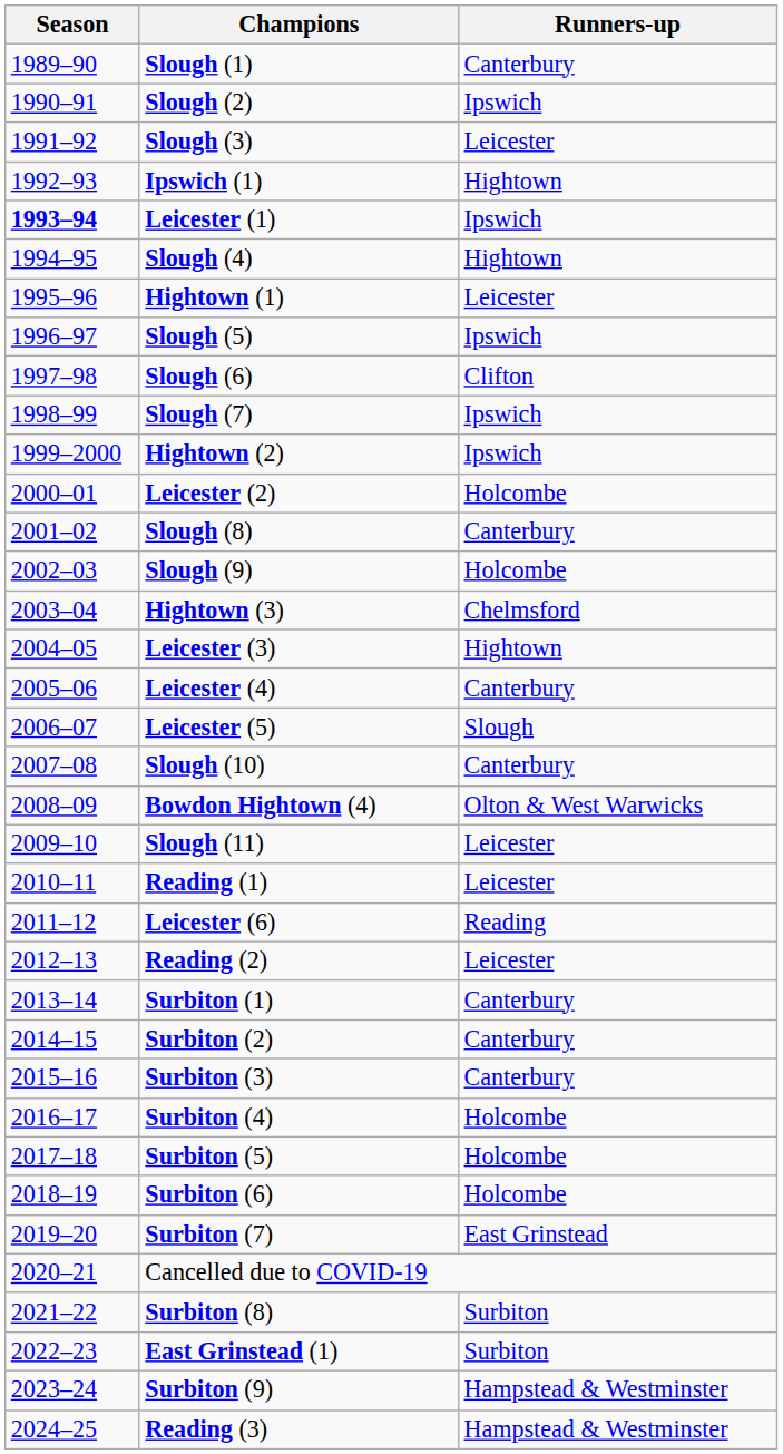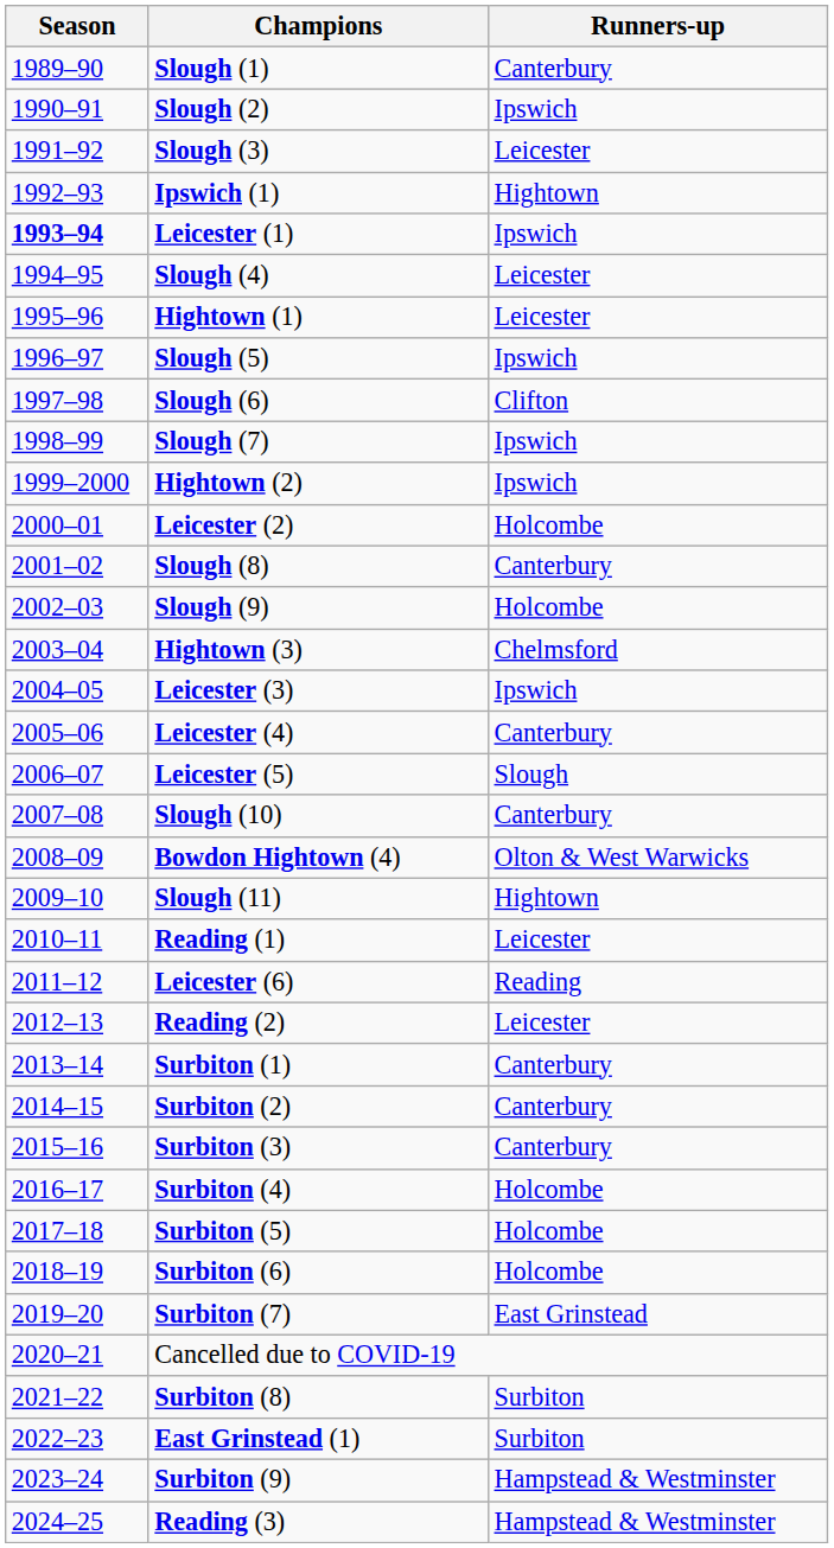Slough (4) | Runners-up: Hightown -> Leicester
Leicester (3) | Runners-up: Hightown -> Ipswich
Slough (11) | Runners-up: Leicester -> Hightown
